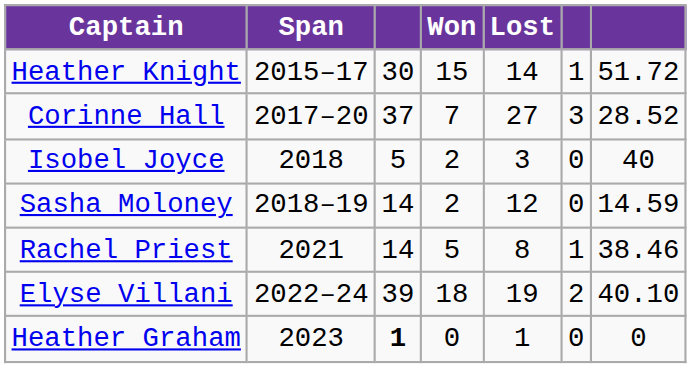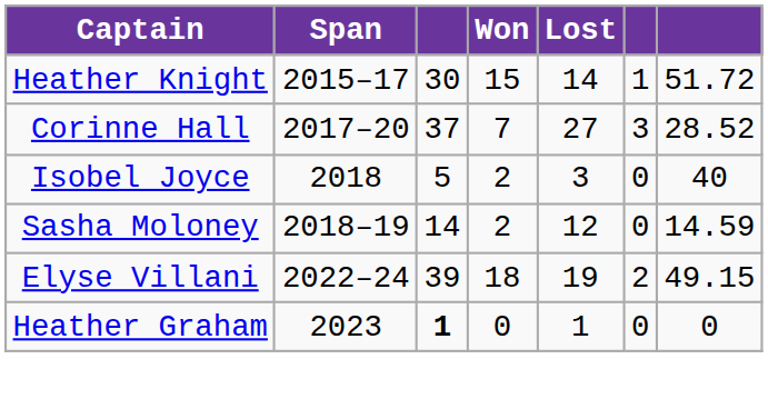- row: Rachel Priest | 2021 | 14 | 5 | 8 | 1 | 38.46
Elyse Villani | column 7: 40.10 -> 49.15
